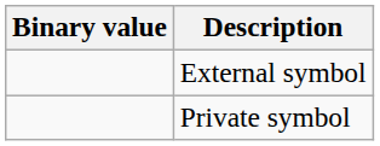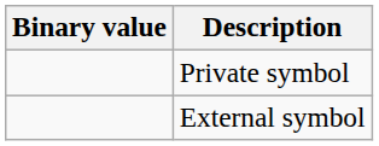rows swapped: Private symbol <-> External symbol
